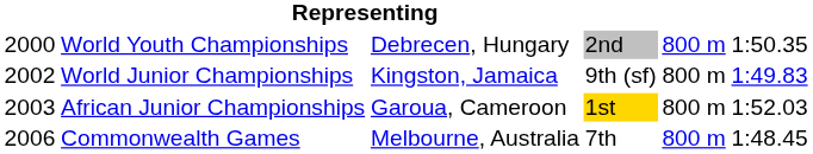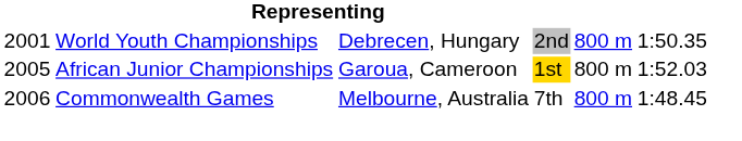World Youth Championships | column 1: 2000 -> 2001
- row: 2002 | World Junior Championships | Kingston, Jamaica | 9th (sf) | 800 m | 1:49.83
African Junior Championships | column 1: 2003 -> 2005
